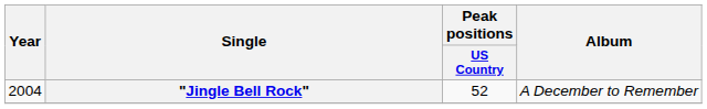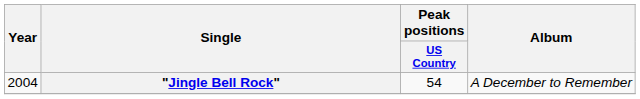"Jingle Bell Rock" | Peak positions / US Country: 52 -> 54
